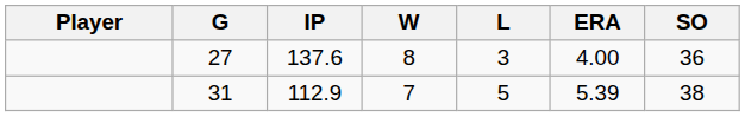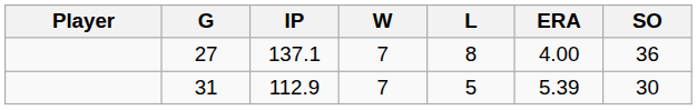27 | IP: 137.6 -> 137.1
27 | W: 8 -> 7
27 | L: 3 -> 8
31 | SO: 38 -> 30
